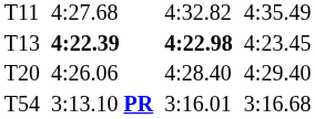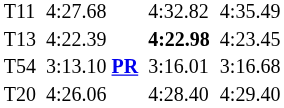T13 | column 3: bold -> normal
rows swapped: T20 <-> T54
